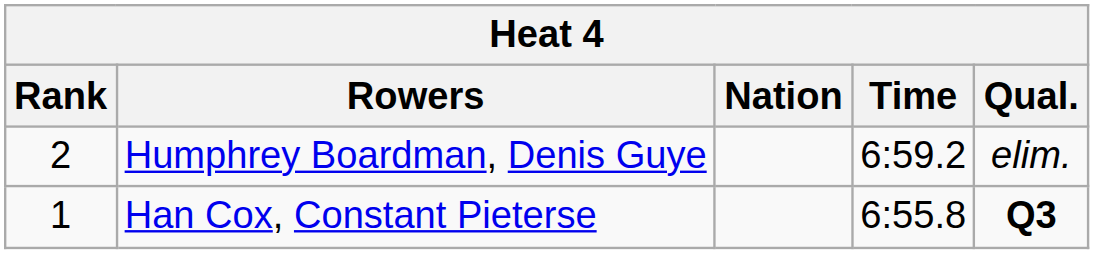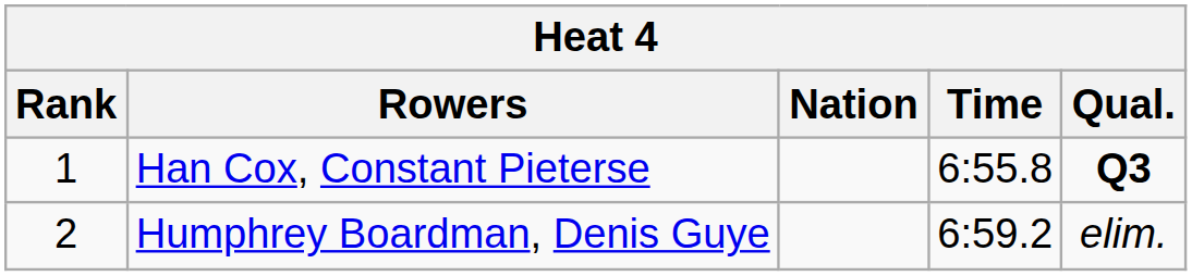rows swapped: Han Cox, Constant Pieterse <-> Humphrey Boardman, Denis Guye
